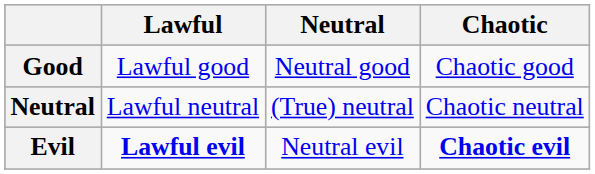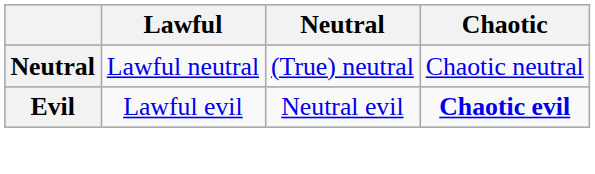- row: Good | Lawful good | Neutral good | Chaotic good
Evil | Lawful: bold -> normal
